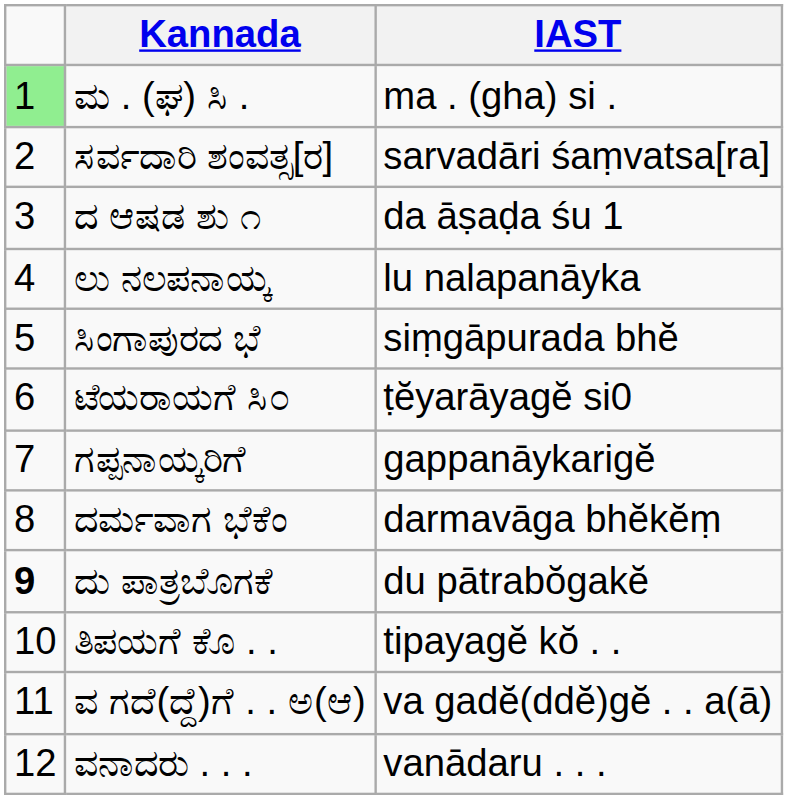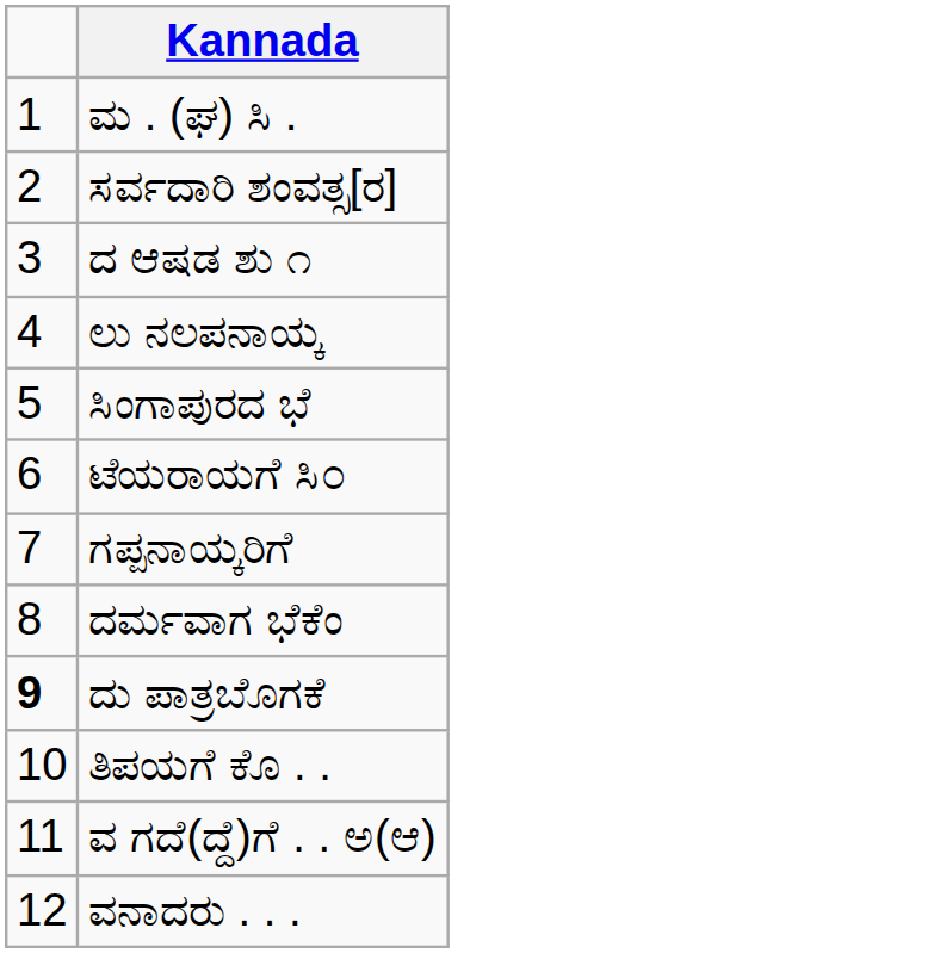- column: IAST | ma . (gha) si . | sarvadāri śaṃvatsa[ra] | da āṣaḍa śu 1 | lu nalapanāyka | siṃgāpurada bhĕ | ṭĕyarāyagĕ si0 | gappanāykarigĕ | darmavāga bhĕkĕṃ | du pātrabŏgakĕ | tipayagĕ kŏ . . | va gadĕ(ddĕ)gĕ . . a(ā) | vanādaru . . .
ಮ . (ಘ) ಸಿ . | column 1: lightgreen background -> no background
